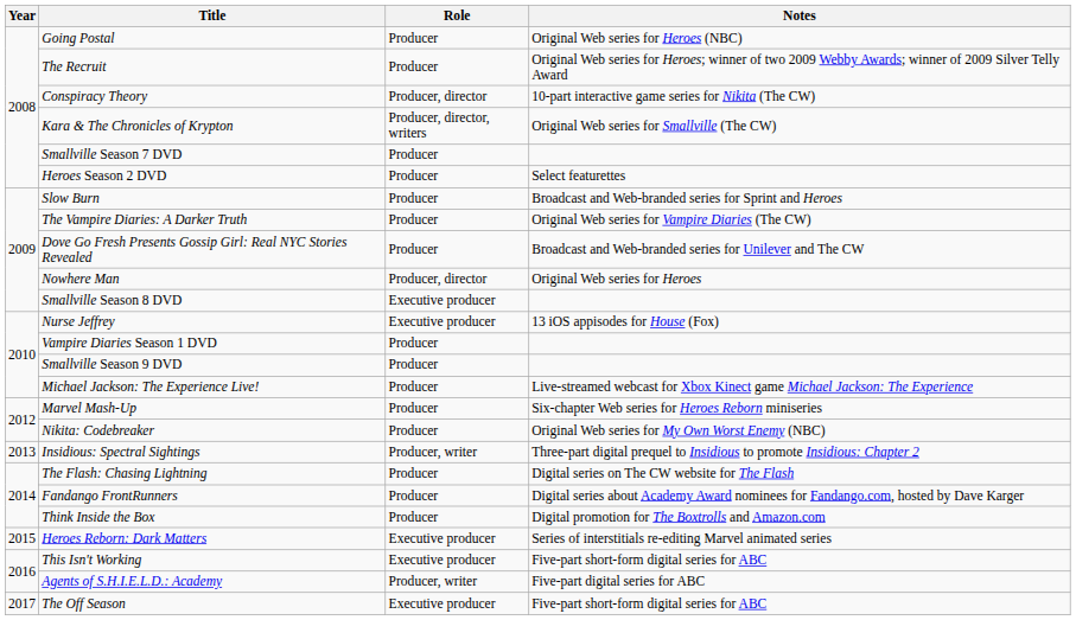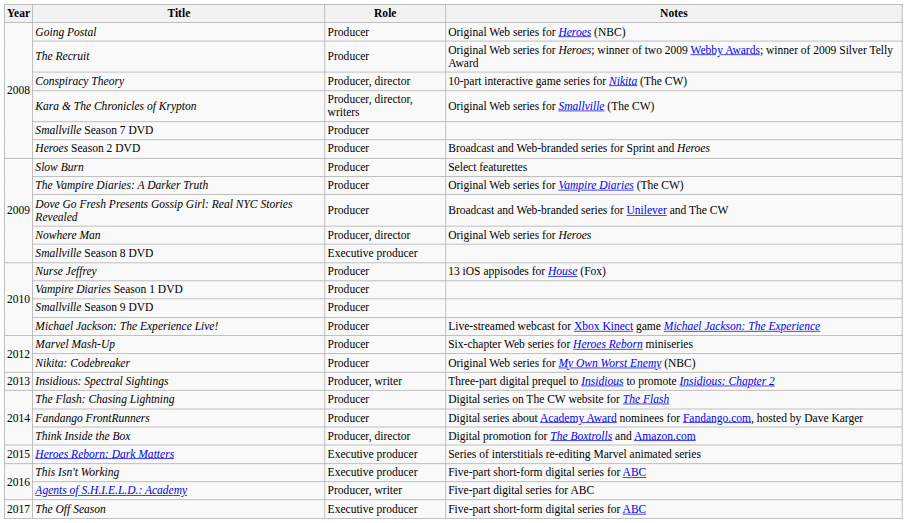Heroes Season 2 DVD | Notes: Select featurettes -> Broadcast and Web-branded series for Sprint and Heroes
Slow Burn | Notes: Broadcast and Web-branded series for Sprint and Heroes -> Select featurettes
Nurse Jeffrey | Role: Executive producer -> Producer
Think Inside the Box | Role: Producer -> Producer, director
